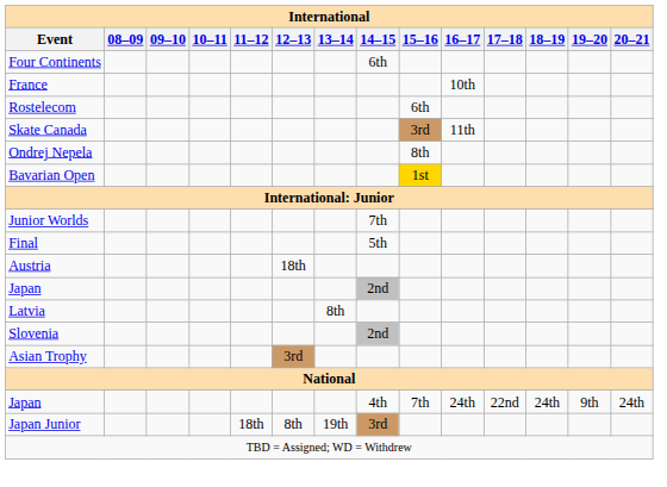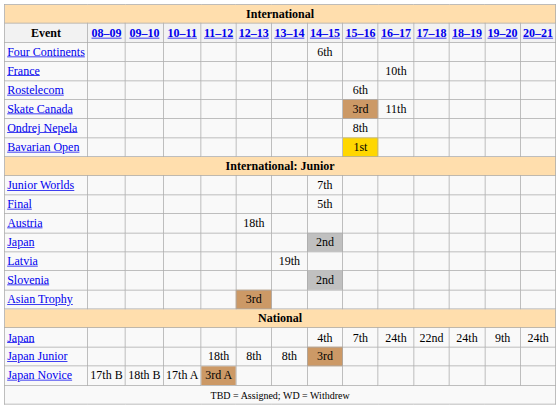Latvia | 13–14: 8th -> 19th
Japan Junior | 13–14: 19th -> 8th
+ row: Japan Novice | 17th B | 18th B | 17th A | 3rd A
